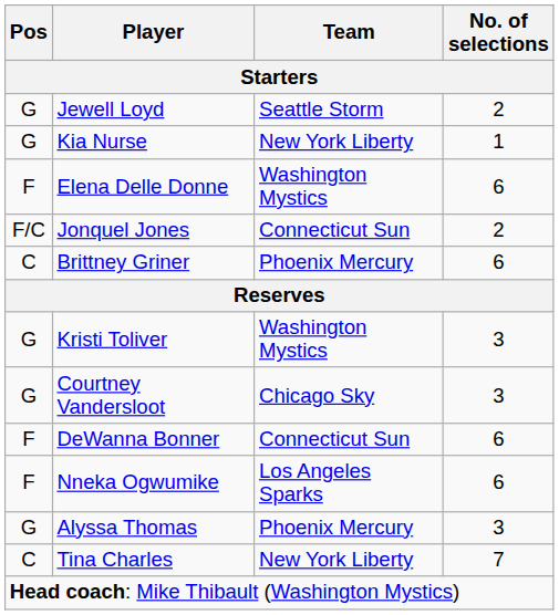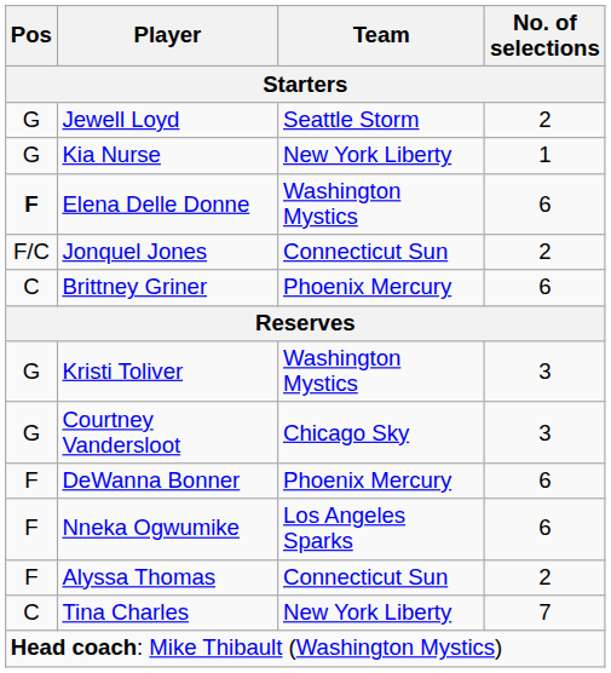Elena Delle Donne | Pos: normal -> bold
DeWanna Bonner | Team: Connecticut Sun -> Phoenix Mercury
Alyssa Thomas | Pos: G -> F
Alyssa Thomas | Team: Phoenix Mercury -> Connecticut Sun
Alyssa Thomas | No. of selections: 3 -> 2
